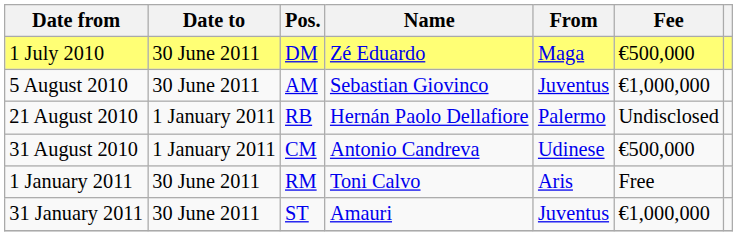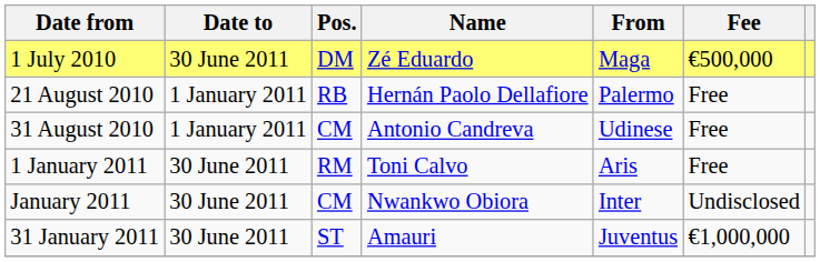- row: 5 August 2010 | 30 June 2011 | AM | Sebastian Giovinco | Juventus | €1,000,000
21 August 2010 | Fee: Undisclosed -> Free
31 August 2010 | Fee: €500,000 -> Free
+ row: January 2011 | 30 June 2011 | CM | Nwankwo Obiora | Inter | Undisclosed
